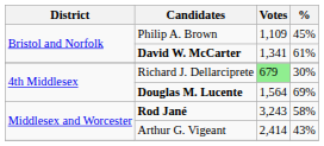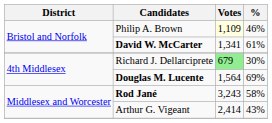Philip A. Brown | Votes: no background -> lightyellow background
Philip A. Brown | %: 45% -> 46%
